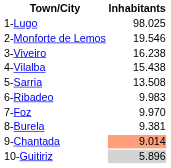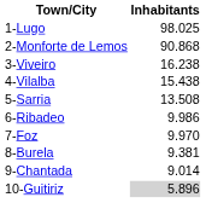2-Monforte de Lemos | Inhabitants: 19.546 -> 90.868
6-Ribadeo | Inhabitants: 9.983 -> 9.986
9-Chantada | Inhabitants: lightsalmon background -> no background
